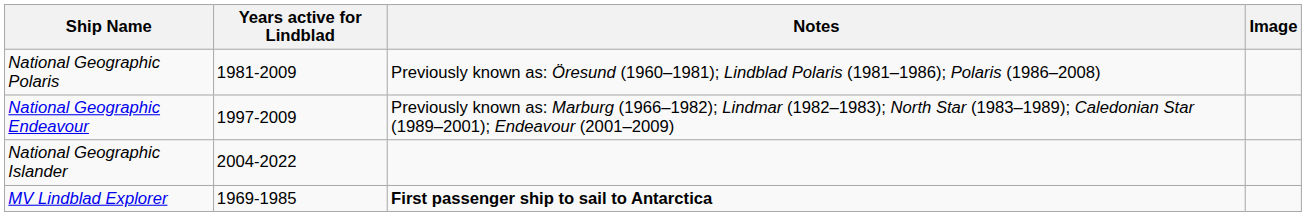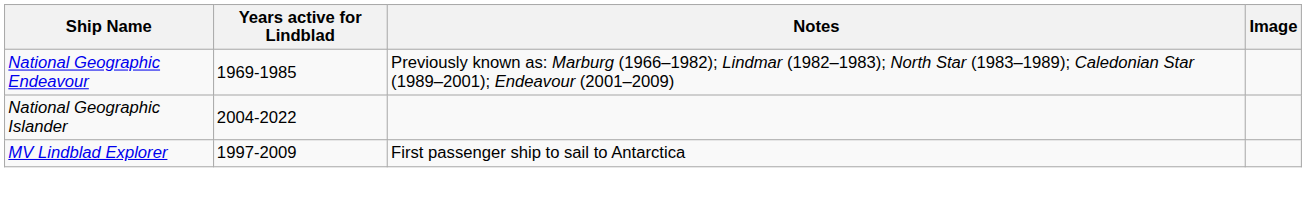- row: National Geographic Polaris | 1981-2009 | Previously known as: Öresund (1960–1981); Lindblad Polaris (1981–1986); Polaris (1986–2008)
National Geographic Endeavour | Years active for Lindblad: 1997-2009 -> 1969-1985
MV Lindblad Explorer | Years active for Lindblad: 1969-1985 -> 1997-2009
MV Lindblad Explorer | Notes: bold -> normal
